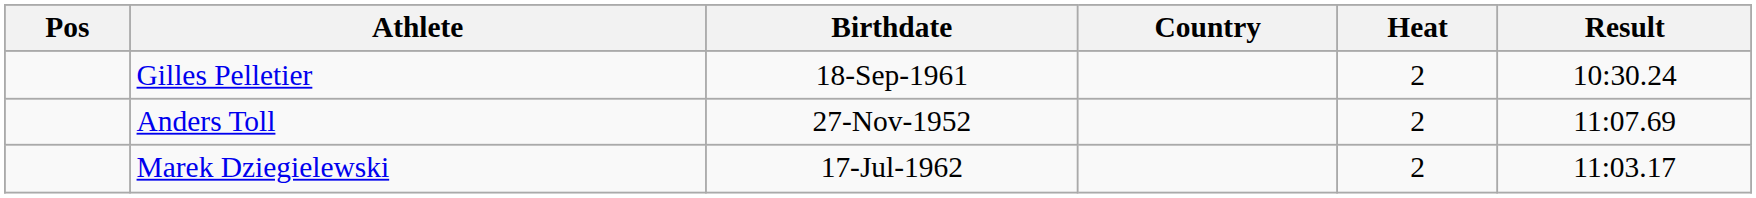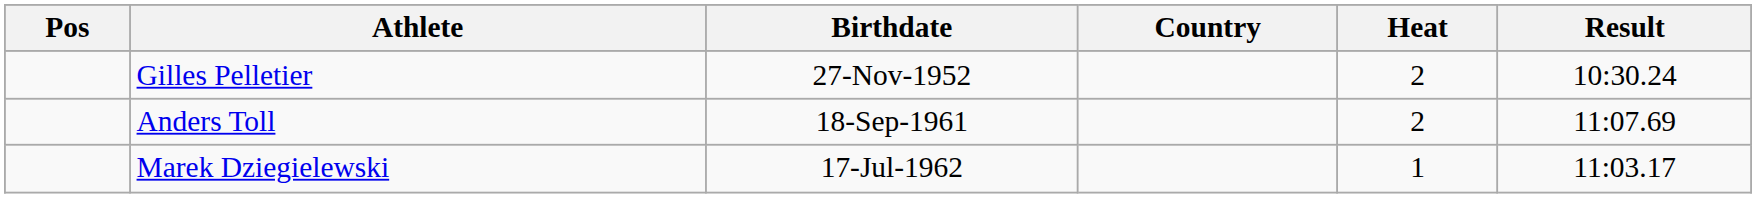Gilles Pelletier | Birthdate: 18-Sep-1961 -> 27-Nov-1952
Anders Toll | Birthdate: 27-Nov-1952 -> 18-Sep-1961
Marek Dziegielewski | Heat: 2 -> 1
